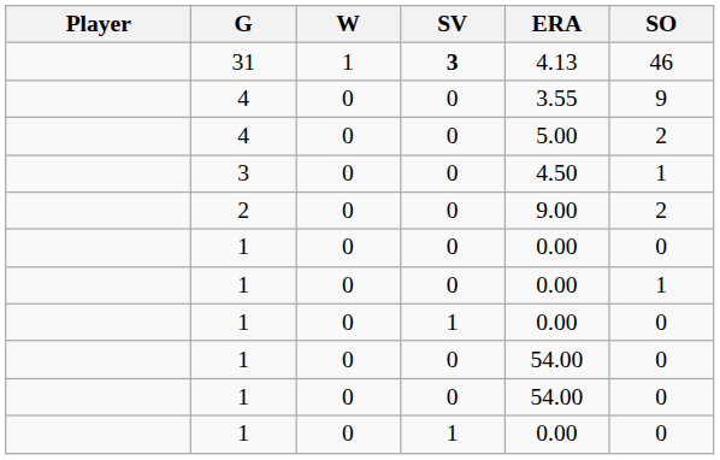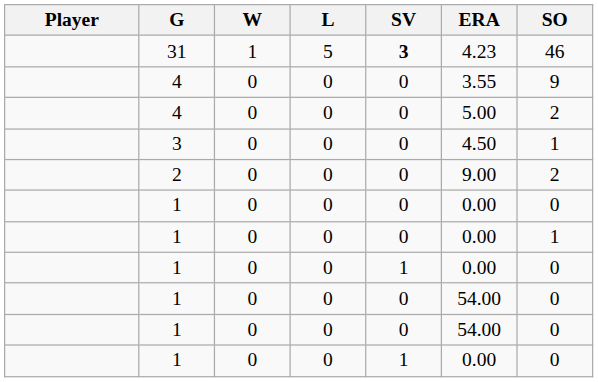+ column: L | 5 | 0 | 0 | 0 | 0 | 0 | 0 | 0 | 0 | 0 | 0
31 | ERA: 4.13 -> 4.23
